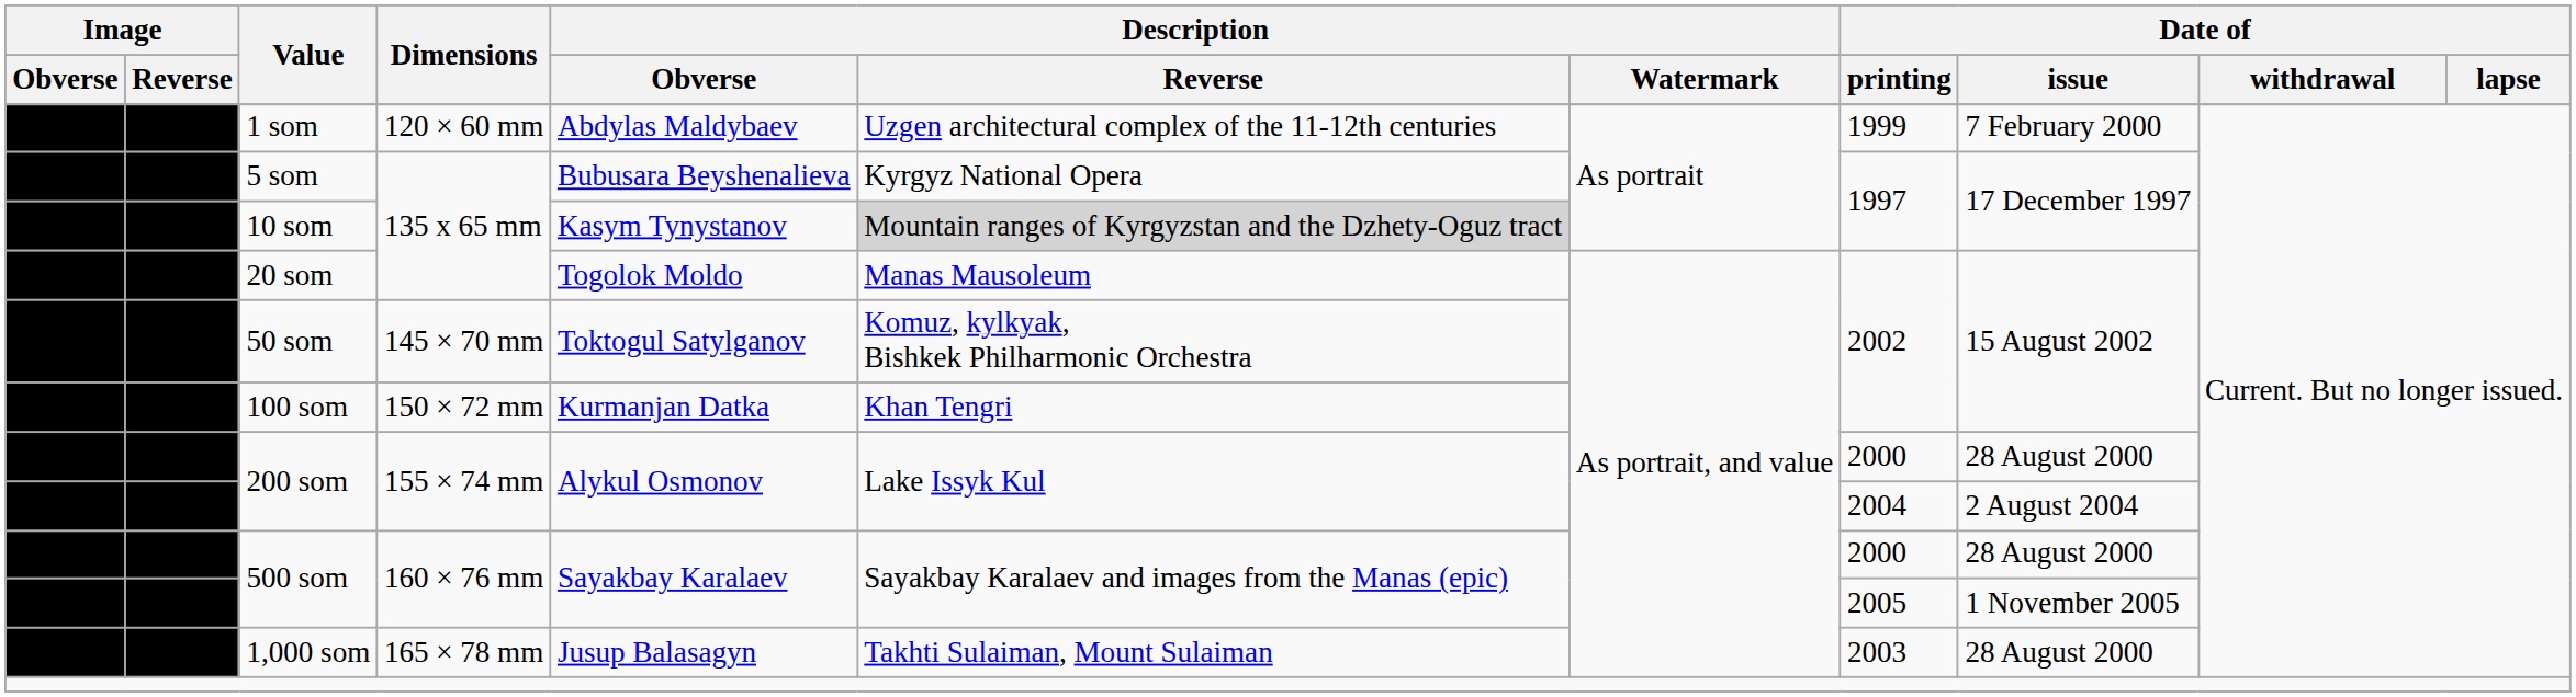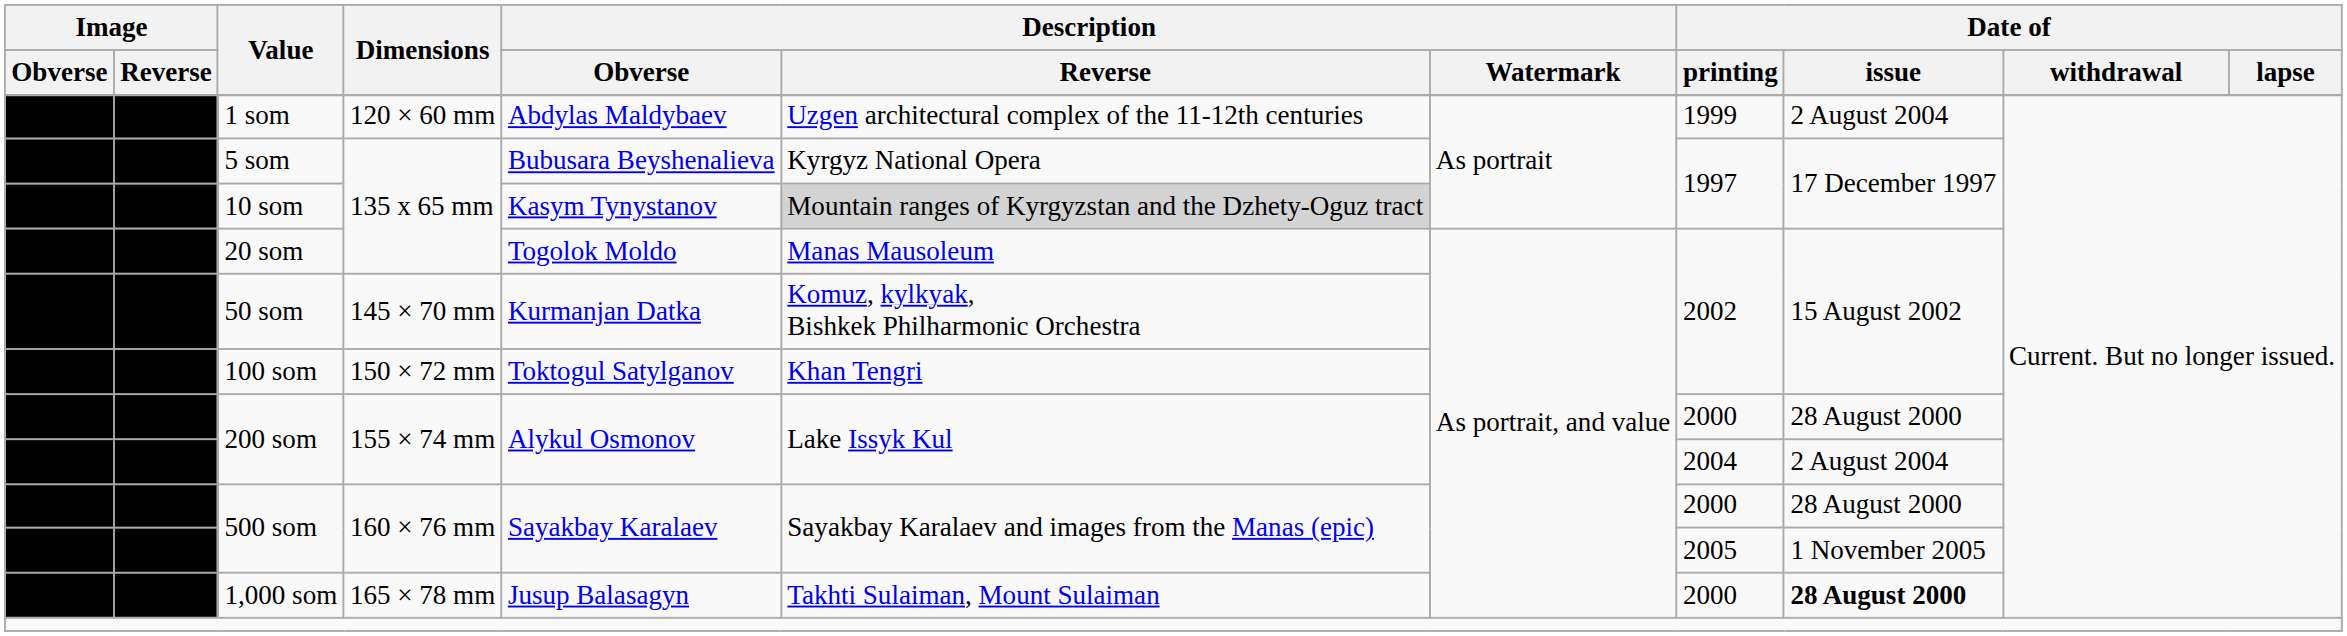1 som | Date of / issue: 7 February 2000 -> 2 August 2004
50 som | Description / Obverse: Toktogul Satylganov -> Kurmanjan Datka
100 som | Description / Obverse: Kurmanjan Datka -> Toktogul Satylganov
1,000 som | Date of / printing: 2003 -> 2000
1,000 som | Date of / issue: normal -> bold
